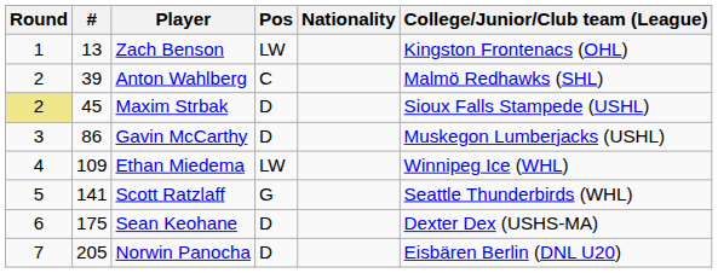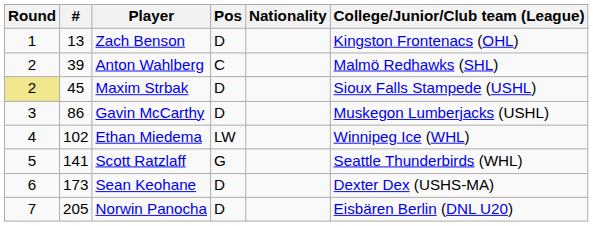Zach Benson | Pos: LW -> D
Ethan Miedema | #: 109 -> 102
Sean Keohane | #: 175 -> 173
